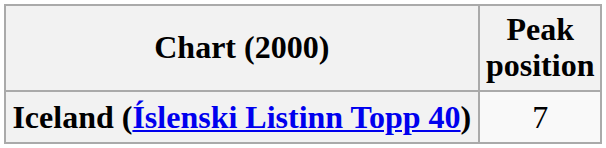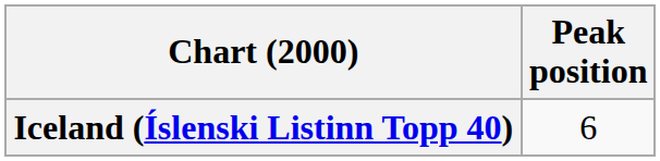Iceland (Íslenski Listinn Topp 40) | Peak position: 7 -> 6
